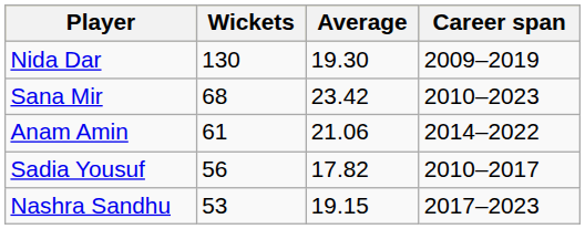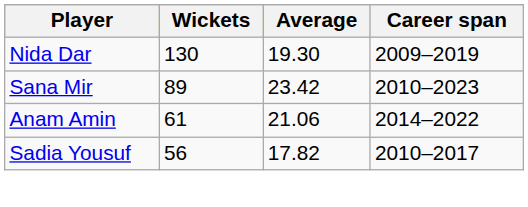Sana Mir | Wickets: 68 -> 89
- row: Nashra Sandhu | 53 | 19.15 | 2017–2023
